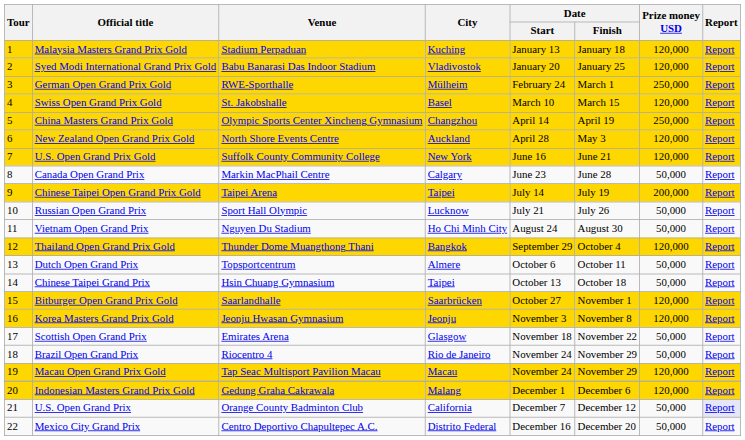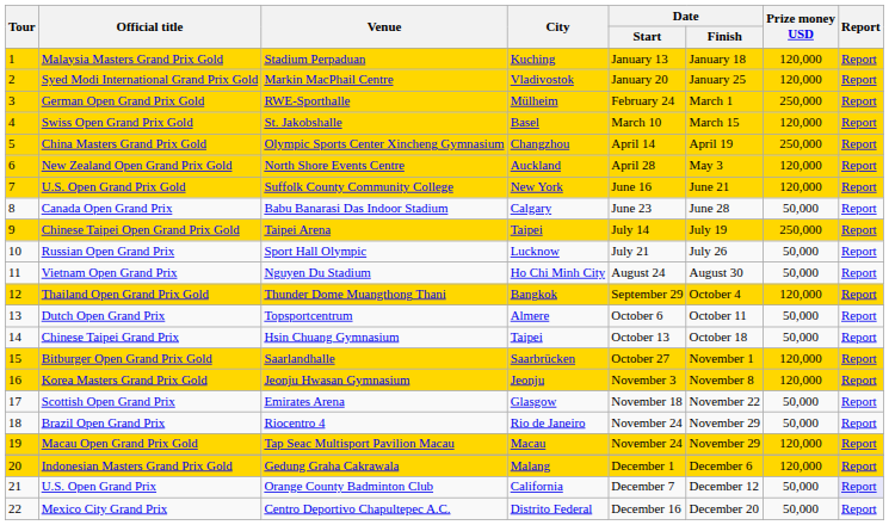Syed Modi International Grand Prix Gold | Venue: Babu Banarasi Das Indoor Stadium -> Markin MacPhail Centre
Canada Open Grand Prix | Venue: Markin MacPhail Centre -> Babu Banarasi Das Indoor Stadium
Chinese Taipei Open Grand Prix Gold | Prize money USD: 200,000 -> 250,000
